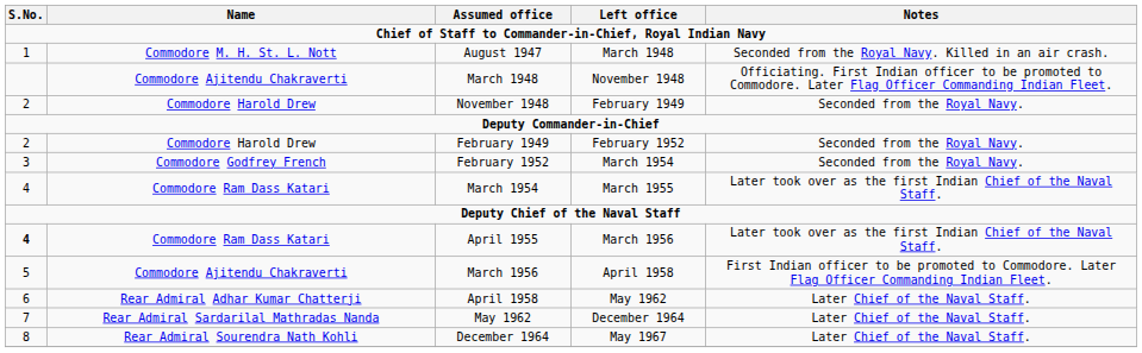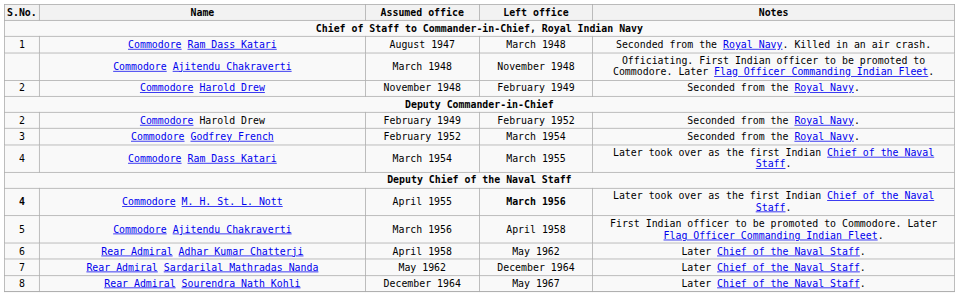August 1947 | Name: Commodore M. H. St. L. Nott -> Commodore Ram Dass Katari
April 1955 | Name: Commodore Ram Dass Katari -> Commodore M. H. St. L. Nott
April 1955 | Left office: normal -> bold
